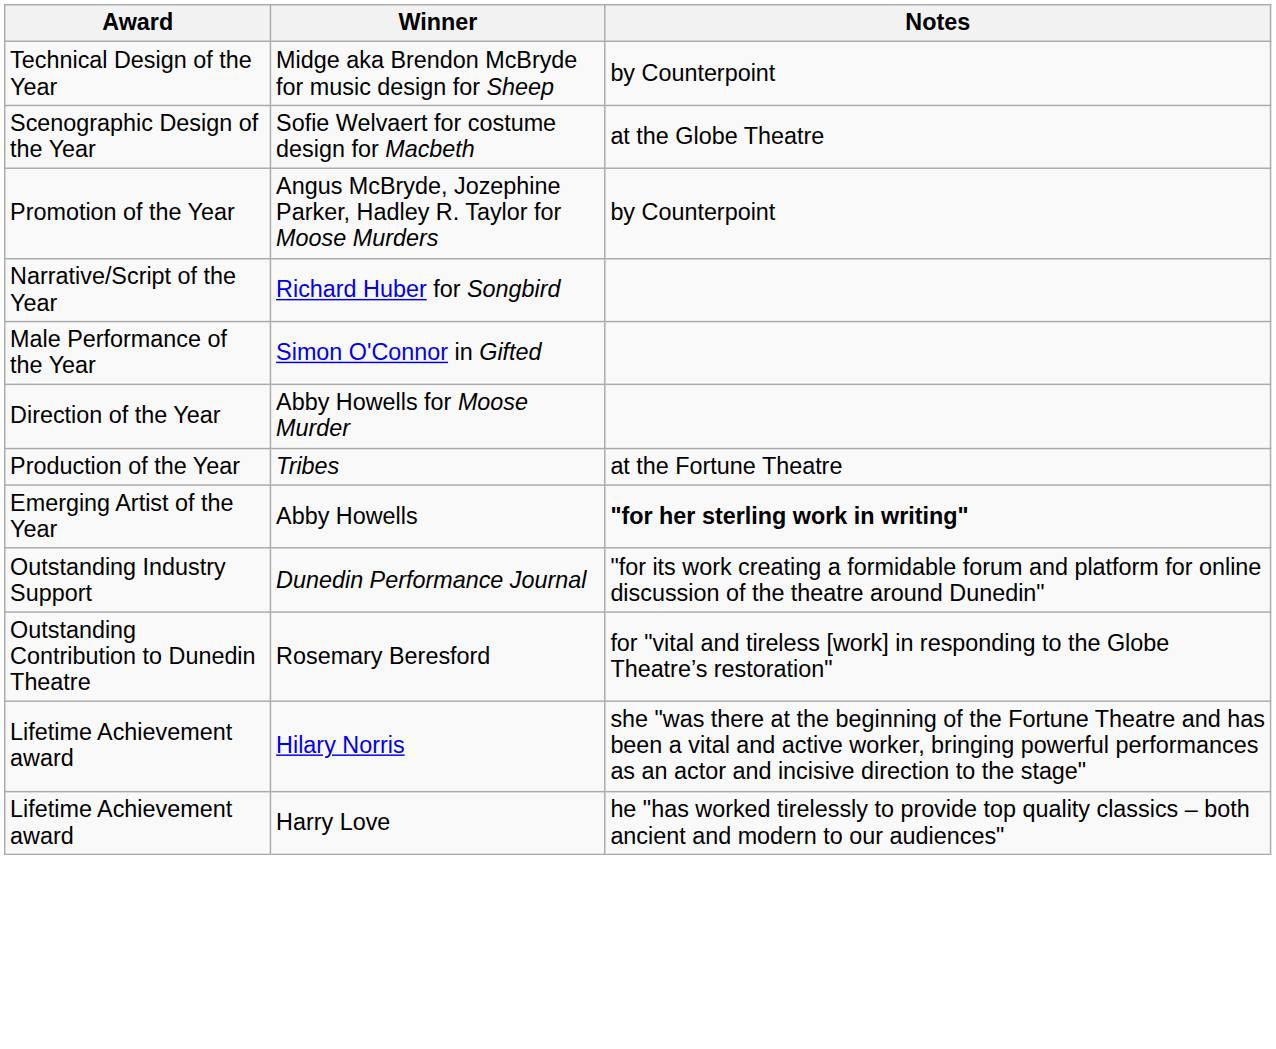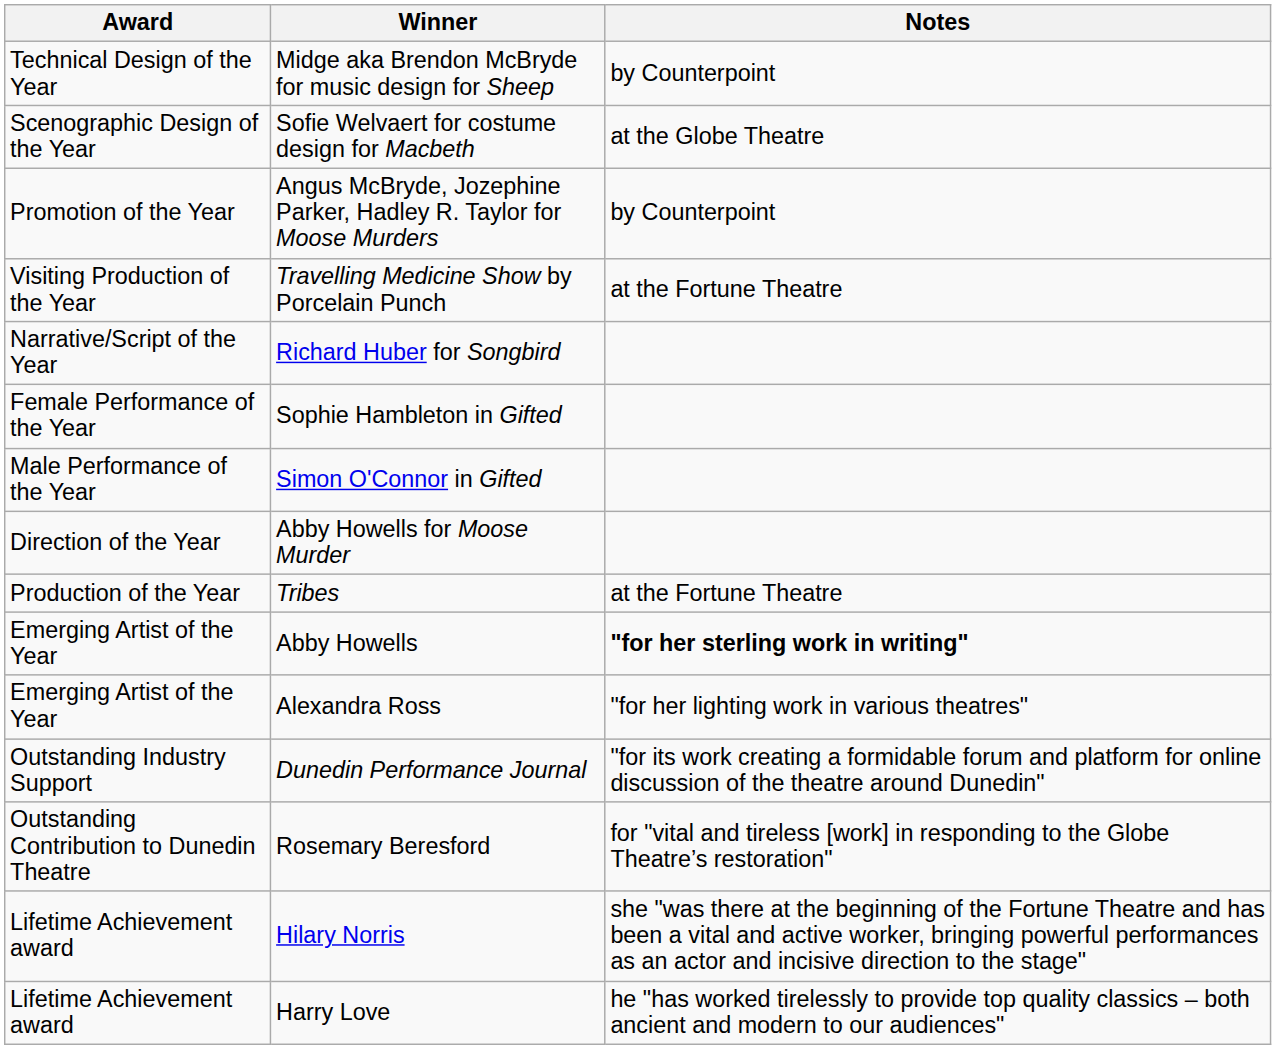+ row: Visiting Production of the Year | Travelling Medicine Show by Porcelain Punch | at the Fortune Theatre
+ row: Female Performance of the Year | Sophie Hambleton in Gifted
+ row: Emerging Artist of the Year | Alexandra Ross | "for her lighting work in various theatres"
